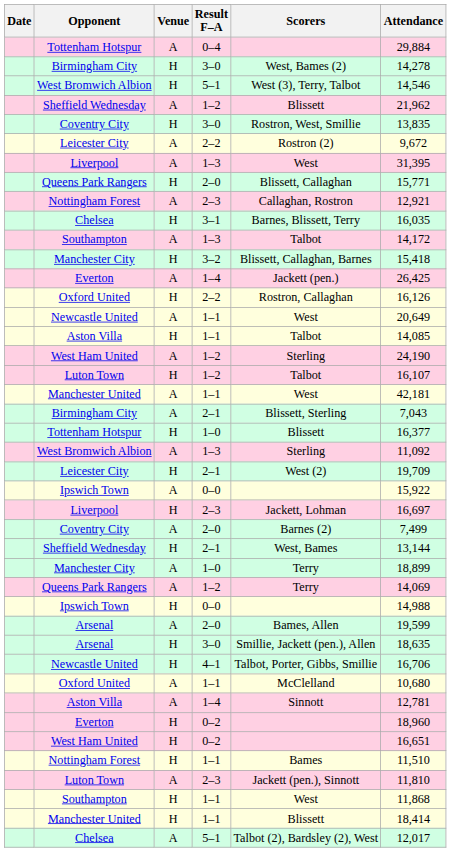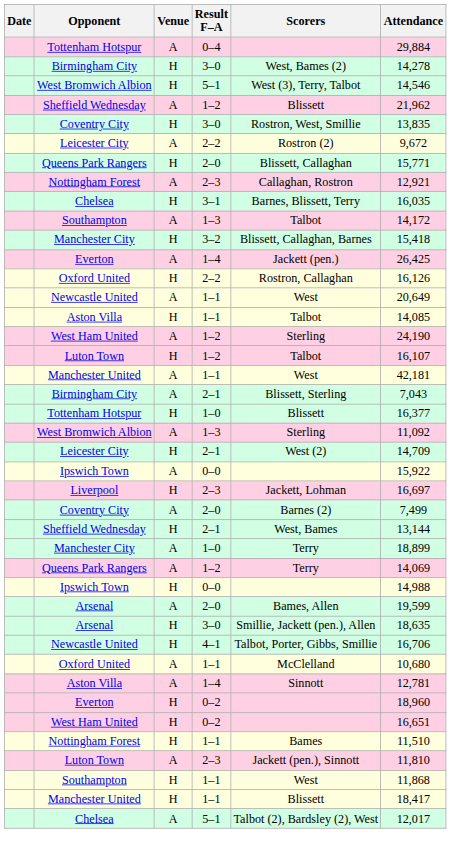- row: Liverpool | A | 1–3 | West | 31,395
Leicester City / H | Attendance: 19,709 -> 14,709
Manchester United / H | Attendance: 18,414 -> 18,417
